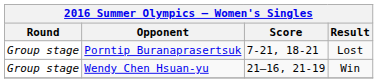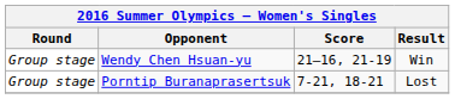rows swapped: Wendy Chen Hsuan-yu <-> Porntip Buranaprasertsuk
